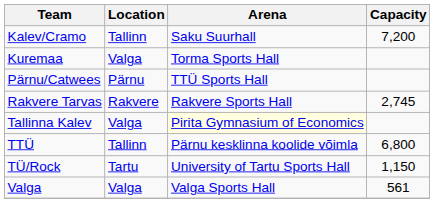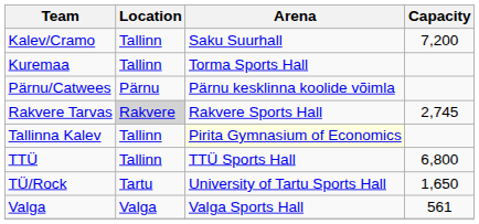Kuremaa | Location: Valga -> Tallinn
Pärnu/Catwees | Arena: TTÜ Sports Hall -> Pärnu kesklinna koolide võimla
Rakvere Tarvas | Location: no background -> lightgrey background
Tallinna Kalev | Location: Valga -> Tallinn
TTÜ | Arena: Pärnu kesklinna koolide võimla -> TTÜ Sports Hall
TÜ/Rock | Capacity: 1,150 -> 1,650
